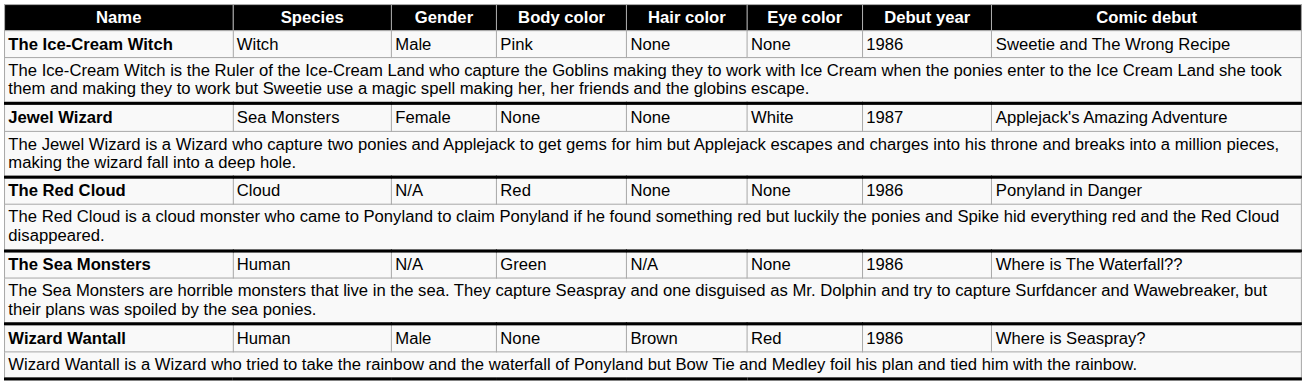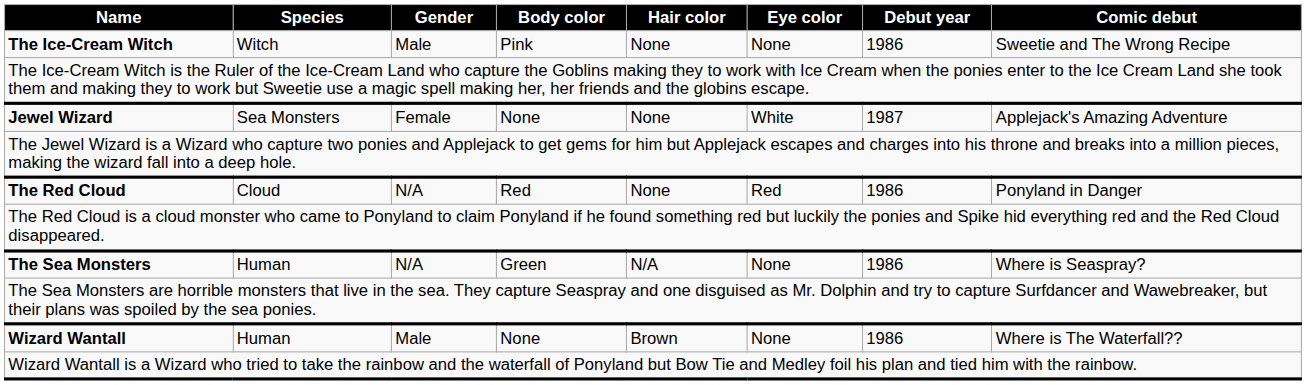The Red Cloud | Eye color: None -> Red
The Sea Monsters | Comic debut: Where is The Waterfall?? -> Where is Seaspray?
Wizard Wantall | Eye color: Red -> None
Wizard Wantall | Comic debut: Where is Seaspray? -> Where is The Waterfall??
